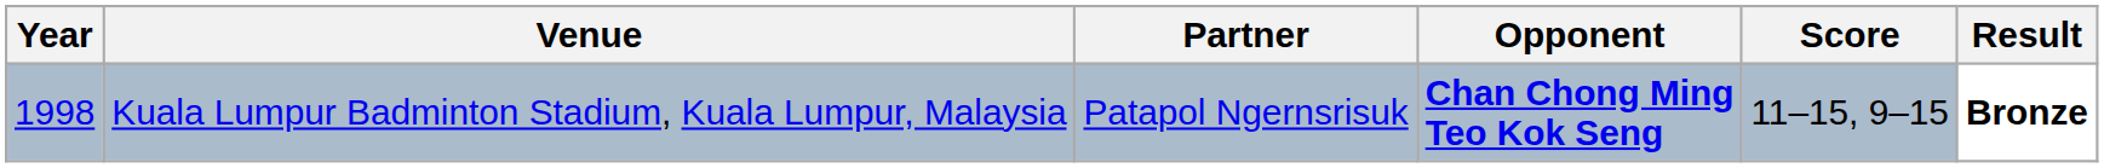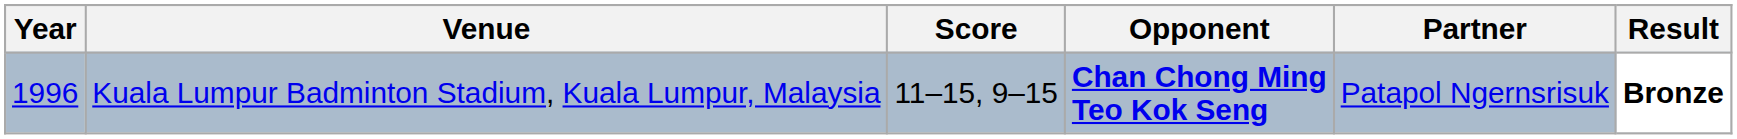columns swapped: Partner <-> Score
Kuala Lumpur Badminton Stadium, Kuala Lumpur, Malaysia | Year: 1998 -> 1996
